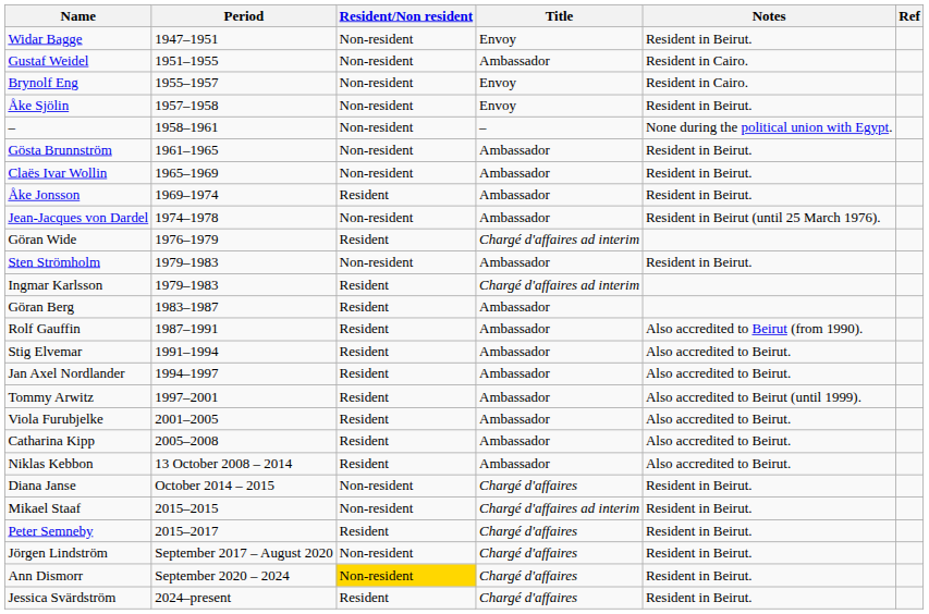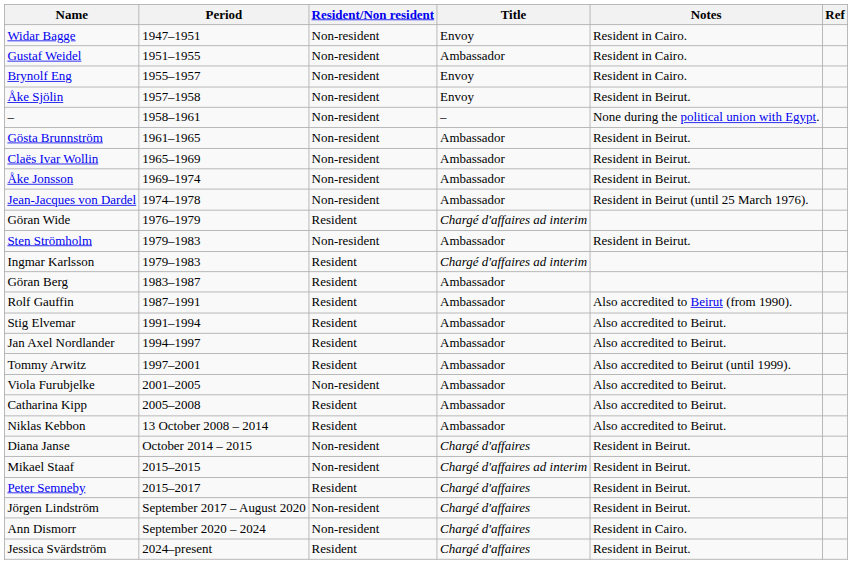Widar Bagge | Notes: Resident in Beirut. -> Resident in Cairo.
Åke Jonsson | Resident/Non resident: Resident -> Non-resident
Viola Furubjelke | Resident/Non resident: Resident -> Non-resident
Ann Dismorr | Resident/Non resident: gold background -> no background
Ann Dismorr | Notes: Resident in Beirut. -> Resident in Cairo.
